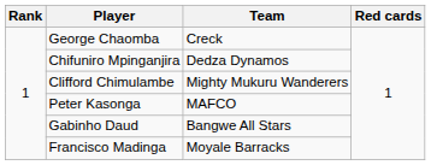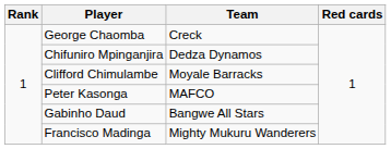Clifford Chimulambe | Team: Mighty Mukuru Wanderers -> Moyale Barracks
Francisco Madinga | Team: Moyale Barracks -> Mighty Mukuru Wanderers
